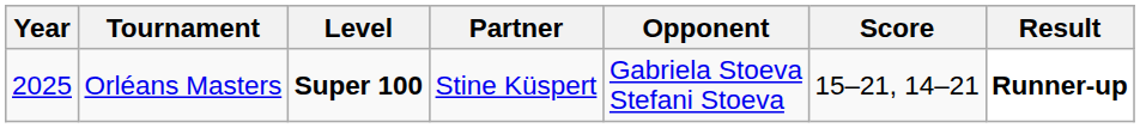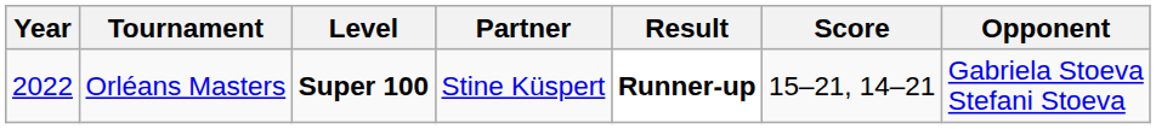columns swapped: Opponent <-> Result
Orléans Masters | Year: 2025 -> 2022
